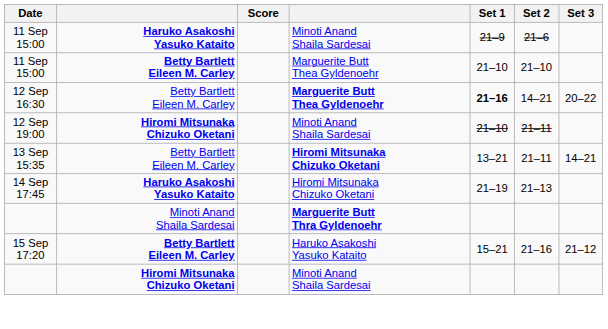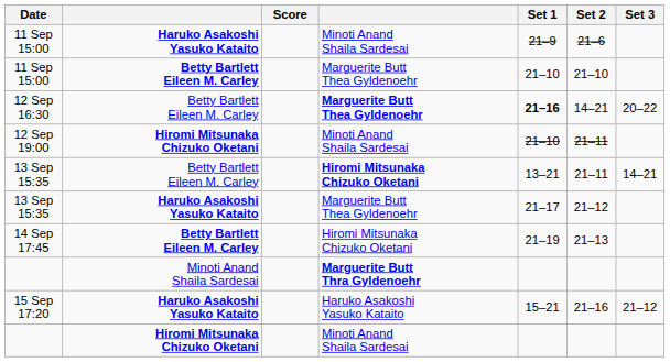+ row: 13 Sep 15:35 | Haruko Asakoshi Yasuko Kataito | Marguerite Butt Thea Gyldenoehr | 21–17 | 21–12
14 Sep 17:45 | column 2: Haruko Asakoshi Yasuko Kataito -> Betty Bartlett Eileen M. Carley
15 Sep 17:20 | column 2: Betty Bartlett Eileen M. Carley -> Haruko Asakoshi Yasuko Kataito
